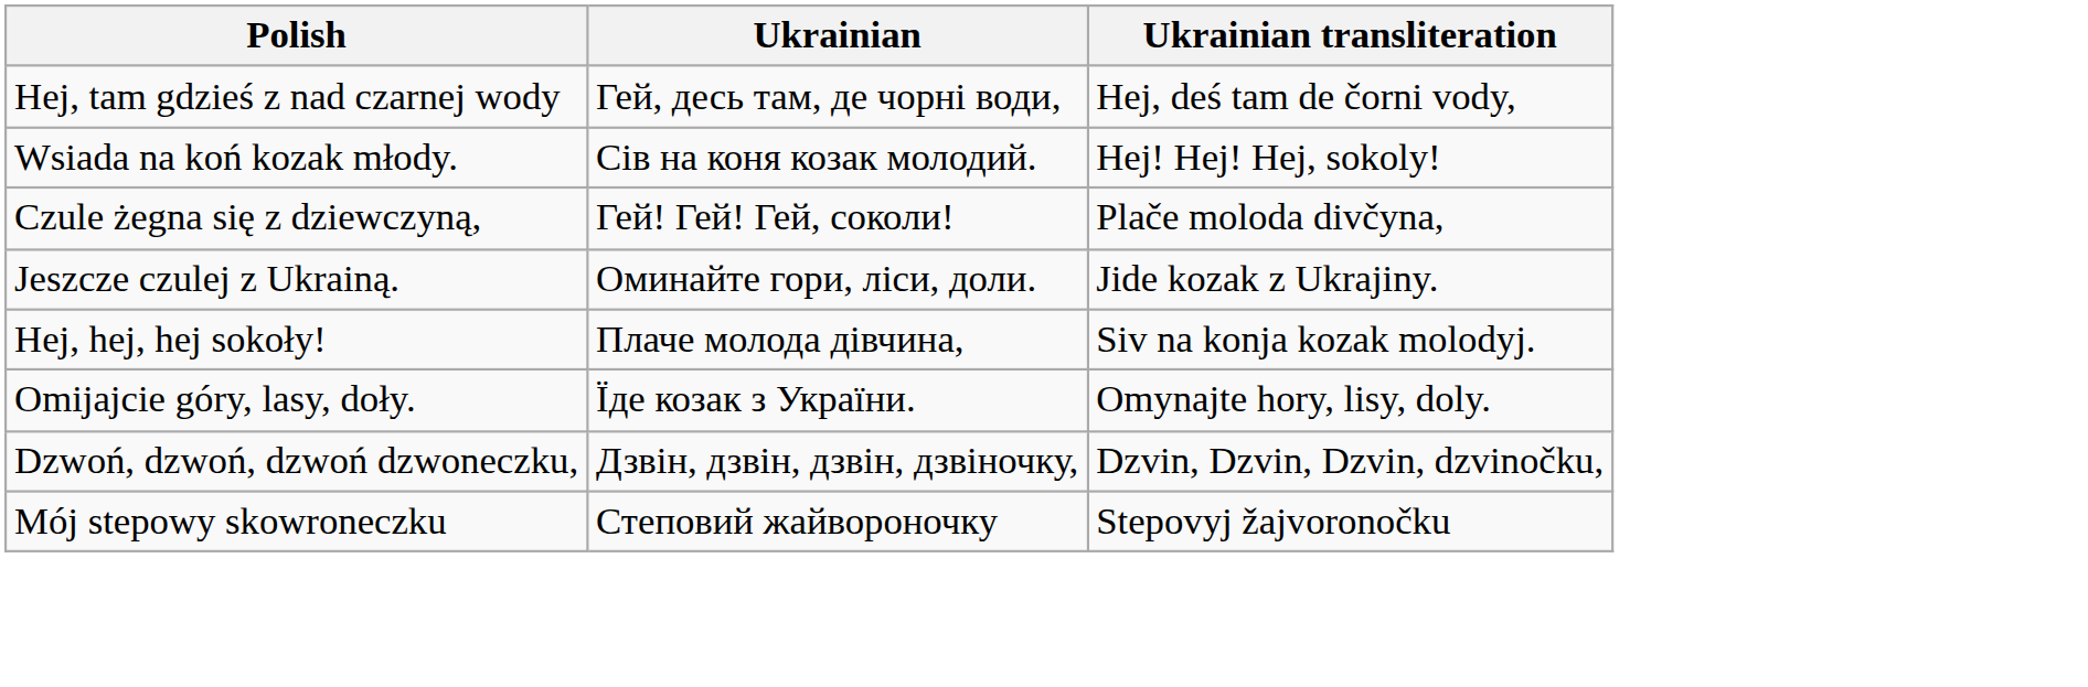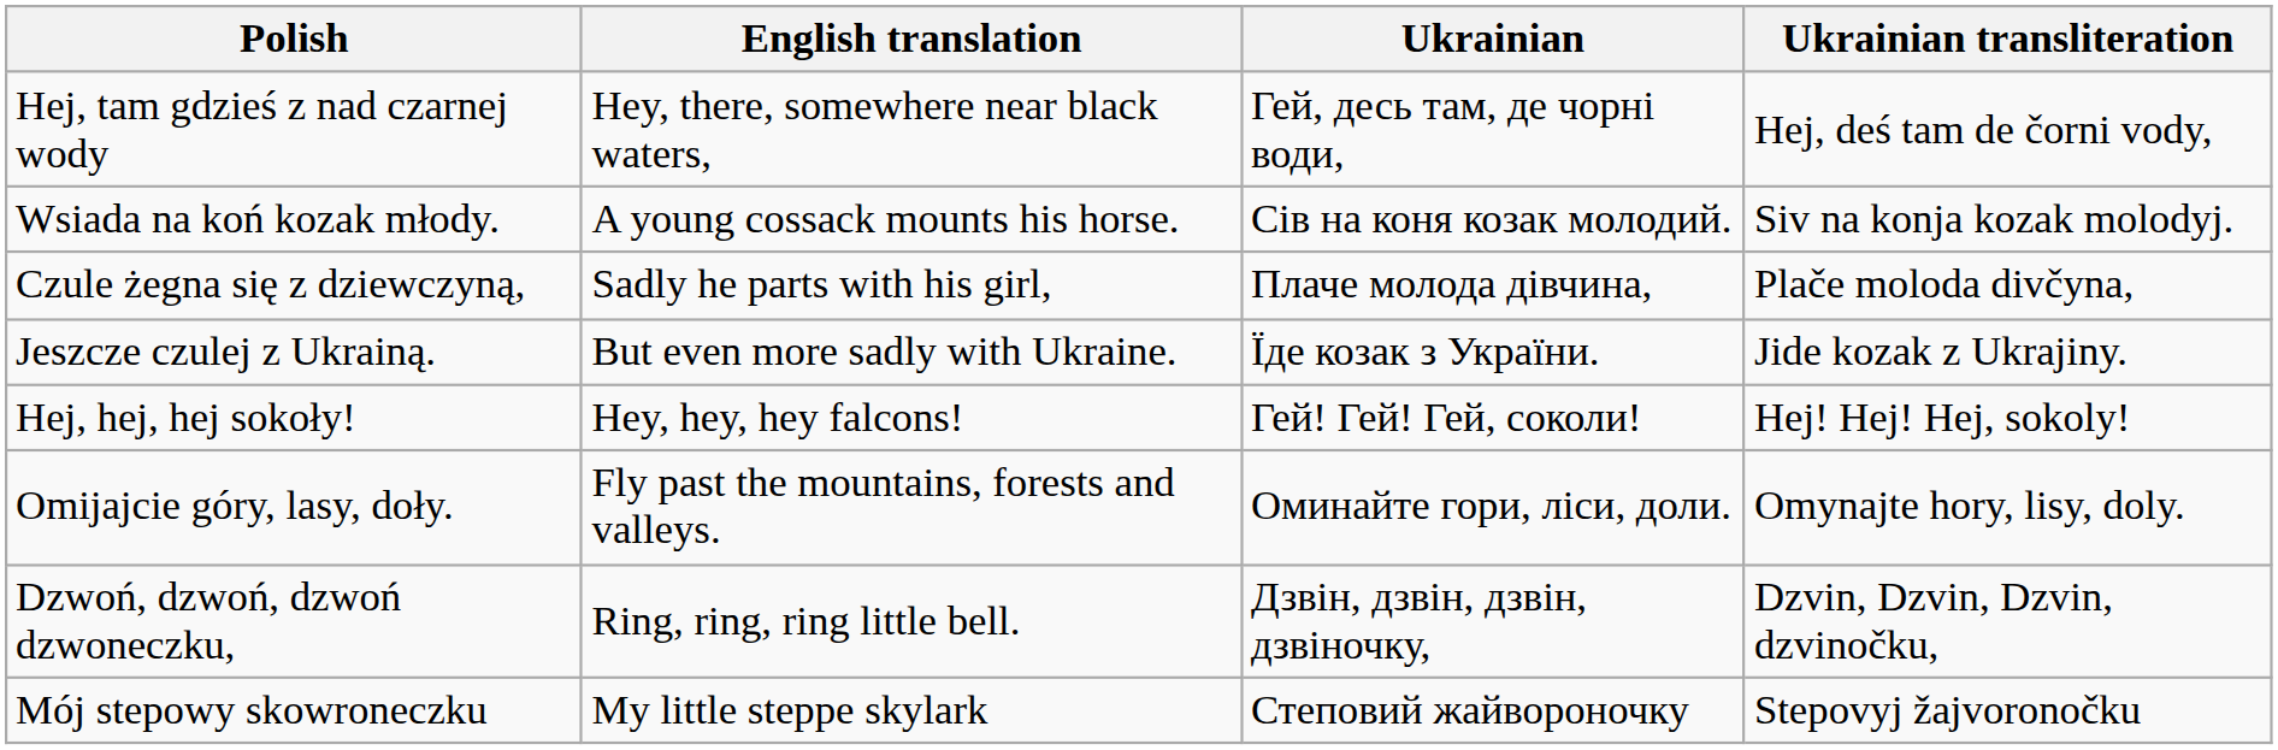+ column: English translation | Hey, there, somewhere near black waters, | A young cossack mounts his horse. | Sadly he parts with his girl, | But even more sadly with Ukraine. | Hey, hey, hey falcons! | Fly past the mountains, forests and valleys. | Ring, ring, ring little bell. | My little steppe skylark
Wsiada na koń kozak młody. | Ukrainian transliteration: Hej! Hej! Hej, sokoly! -> Siv na konja kozak molodyj.
Czule żegna się z dziewczyną, | Ukrainian: Гей! Гей! Гей, соколи! -> Плаче молода дівчина,
Jeszcze czulej z Ukrainą. | Ukrainian: Оминайте гори, ліси, доли. -> Їде козак з України.
Hej, hej, hej sokoły! | Ukrainian: Плаче молода дівчина, -> Гей! Гей! Гей, соколи!
Hej, hej, hej sokoły! | Ukrainian transliteration: Siv na konja kozak molodyj. -> Hej! Hej! Hej, sokoly!
Omijajcie góry, lasy, doły. | Ukrainian: Їде козак з України. -> Оминайте гори, ліси, доли.
